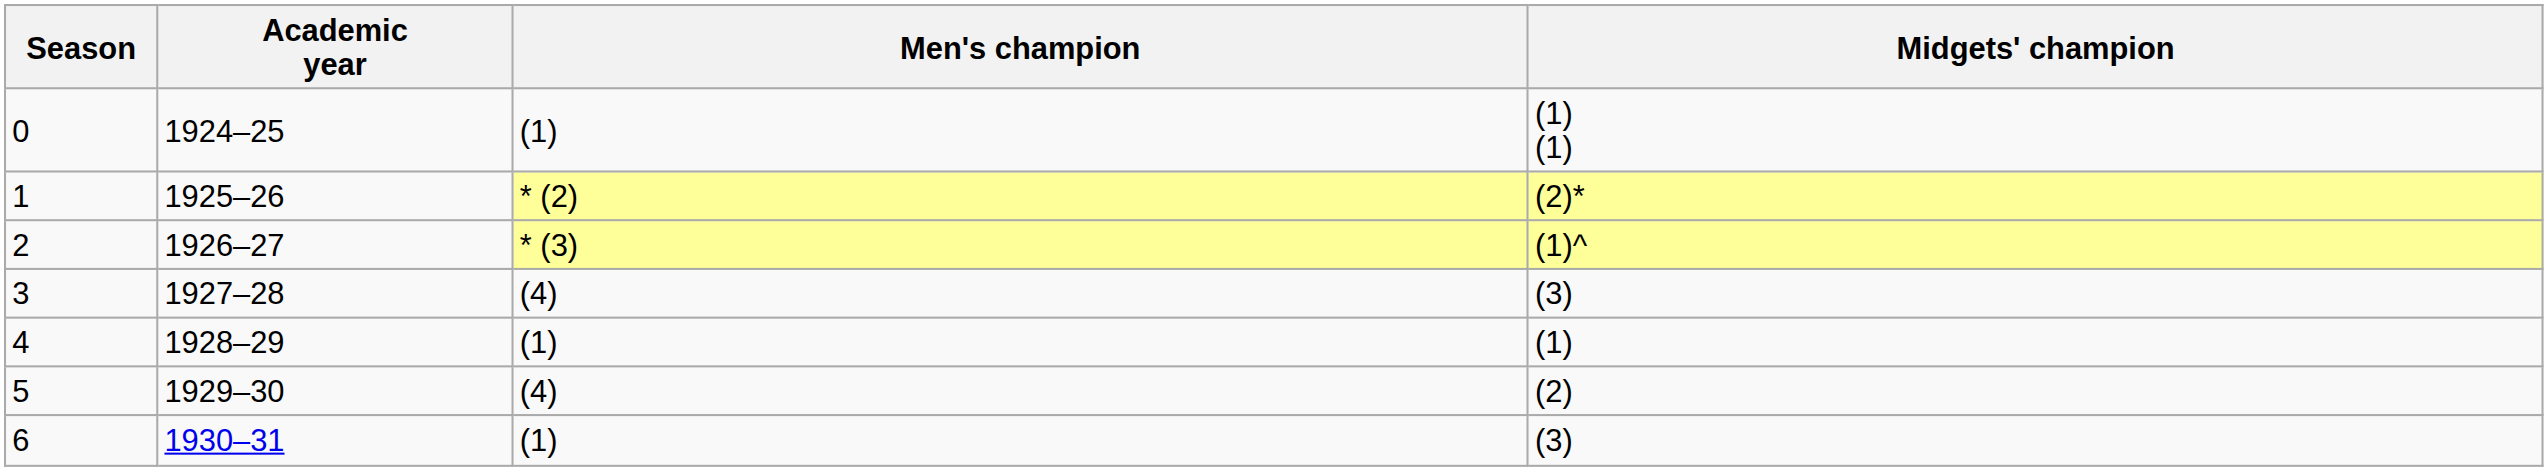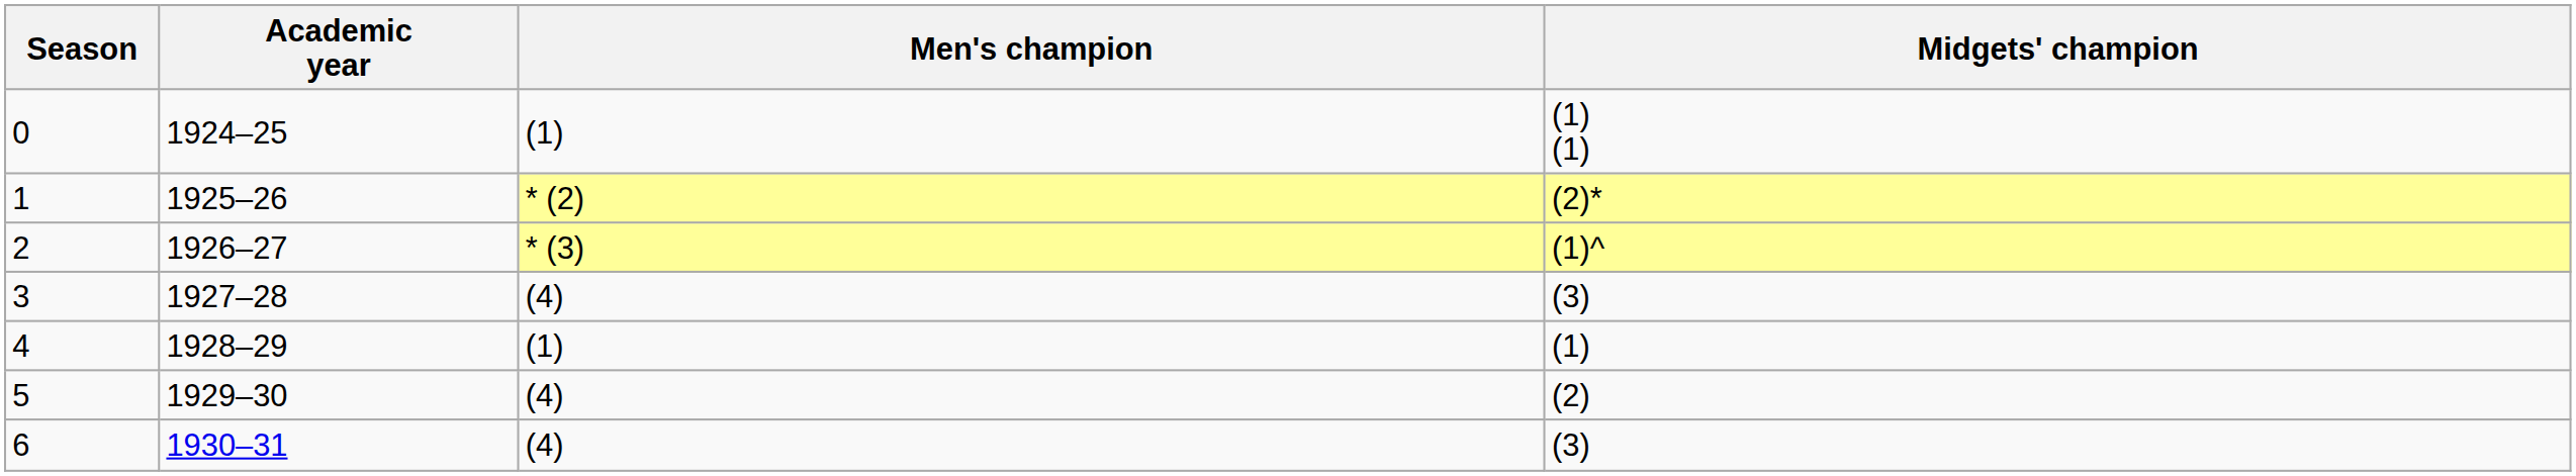6 | Men's champion: (1) -> (4)
